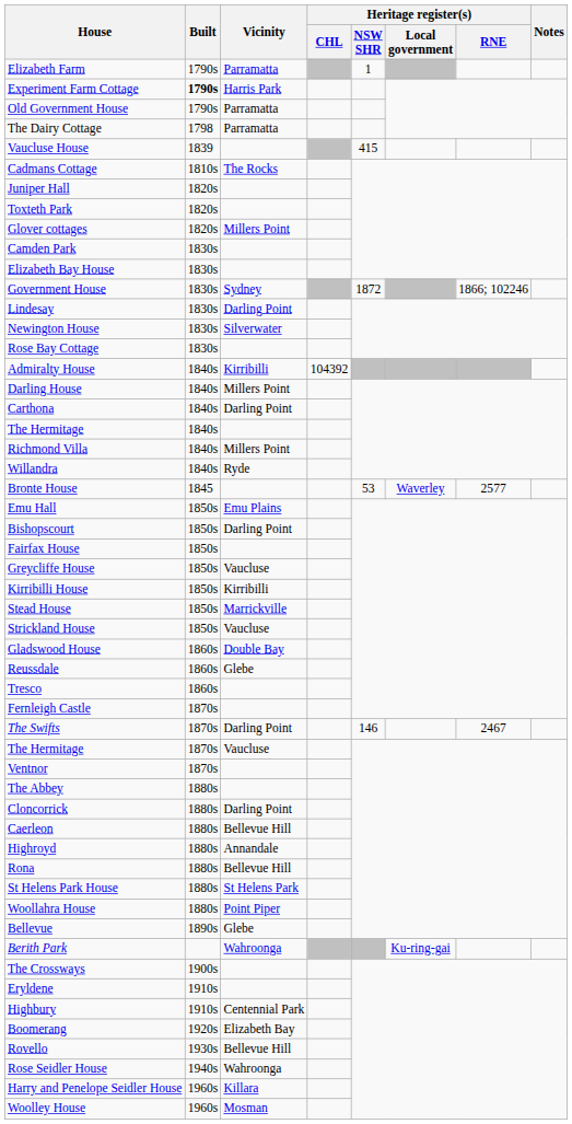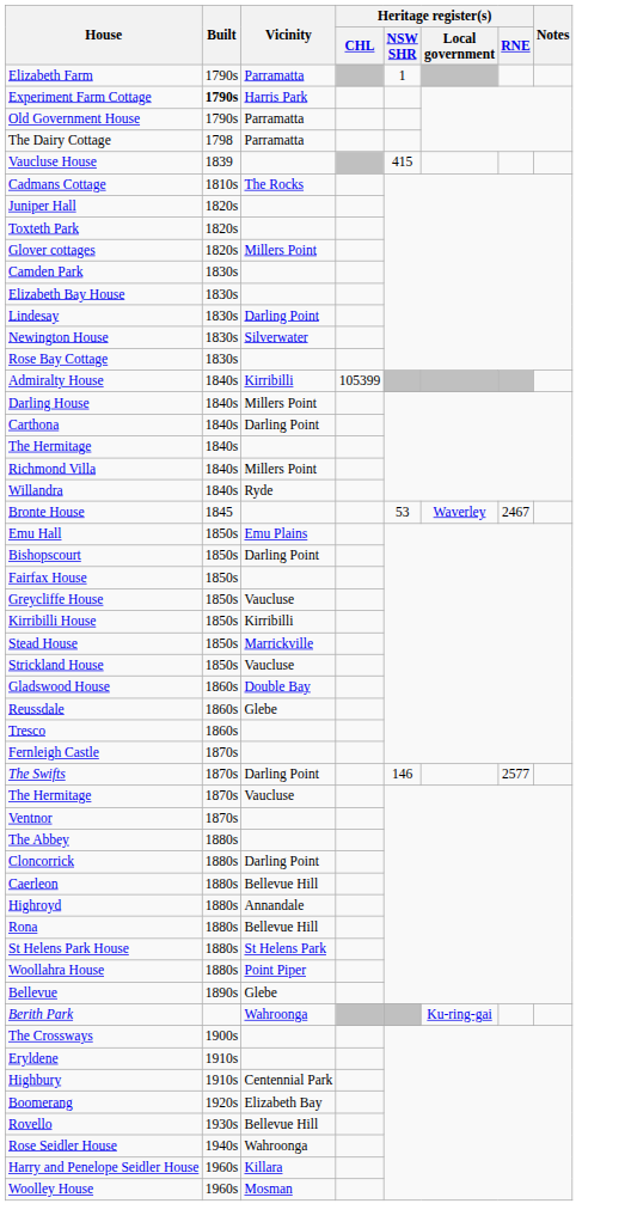- row: Government House | 1830s | Sydney | 1872 | 1866; 102246
Admiralty House | Heritage register(s) / CHL: 104392 -> 105399
Bronte House | Heritage register(s) / RNE: 2577 -> 2467
The Swifts | Heritage register(s) / RNE: 2467 -> 2577
